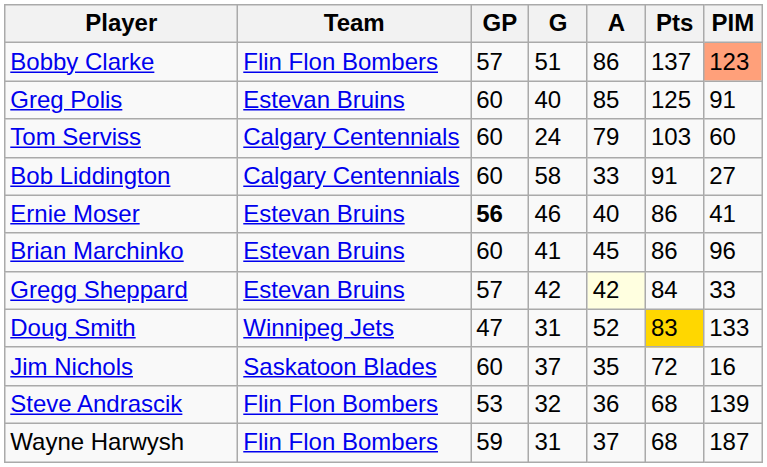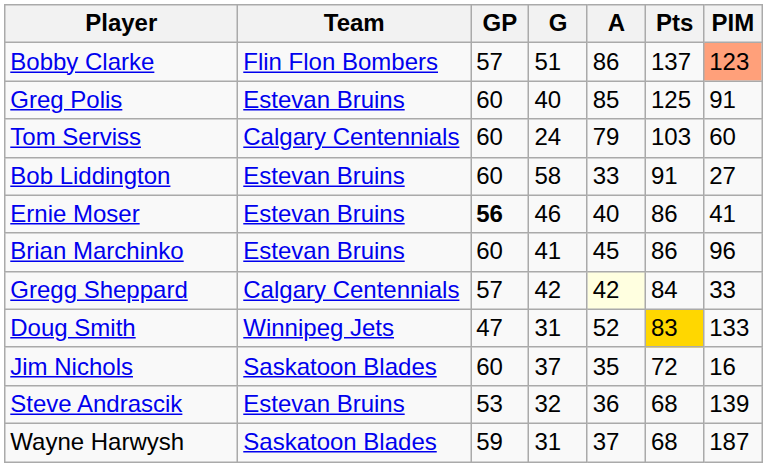Bob Liddington | Team: Calgary Centennials -> Estevan Bruins
Gregg Sheppard | Team: Estevan Bruins -> Calgary Centennials
Steve Andrascik | Team: Flin Flon Bombers -> Estevan Bruins
Wayne Harwysh | Team: Flin Flon Bombers -> Saskatoon Blades
